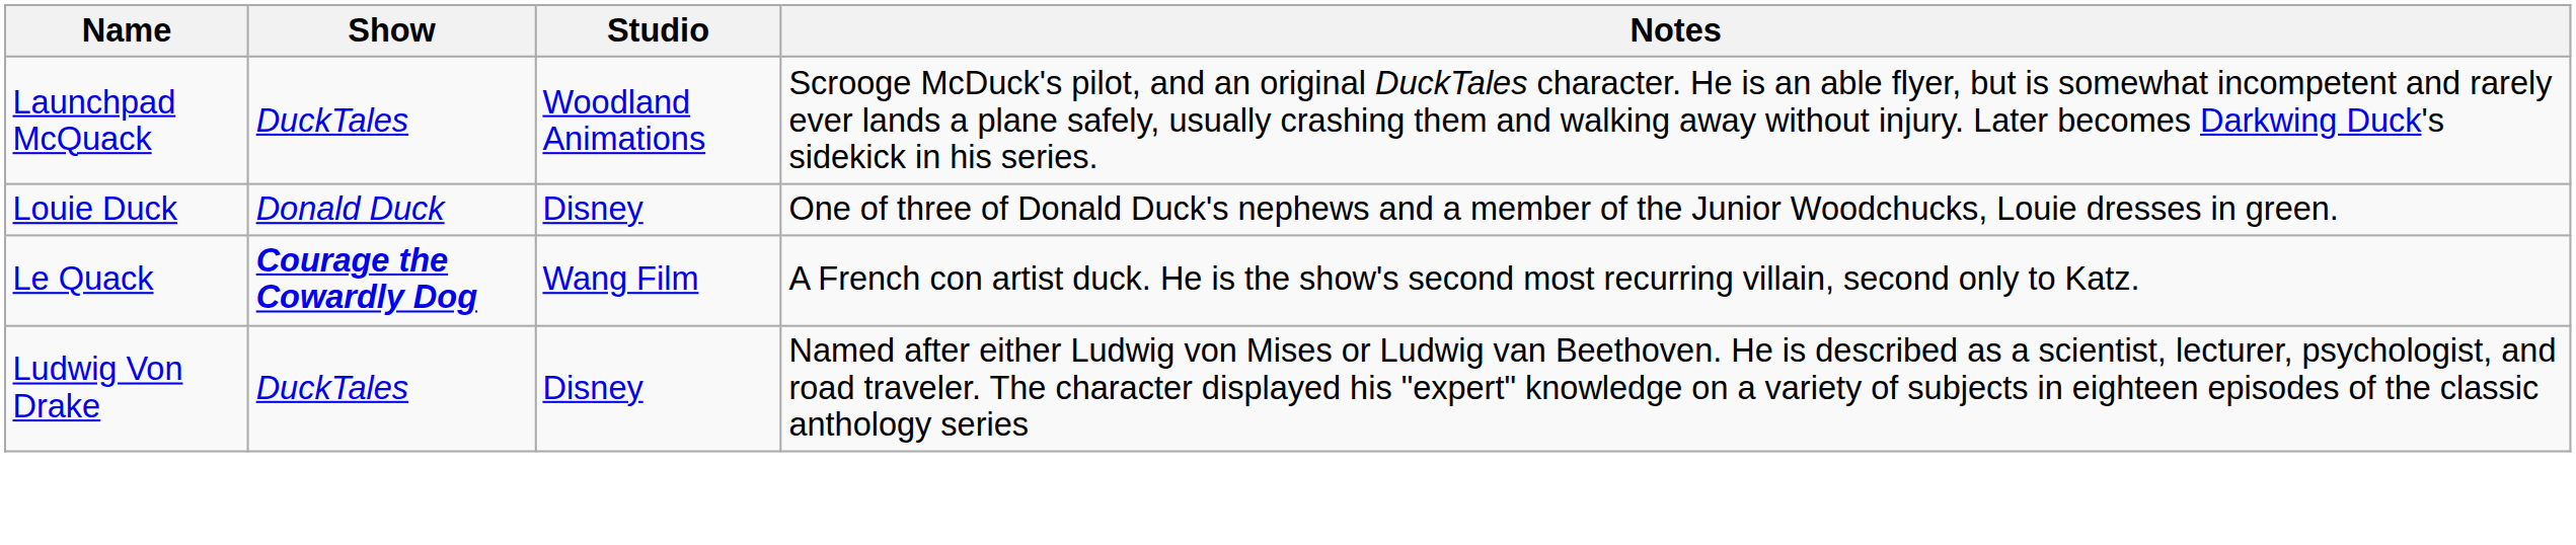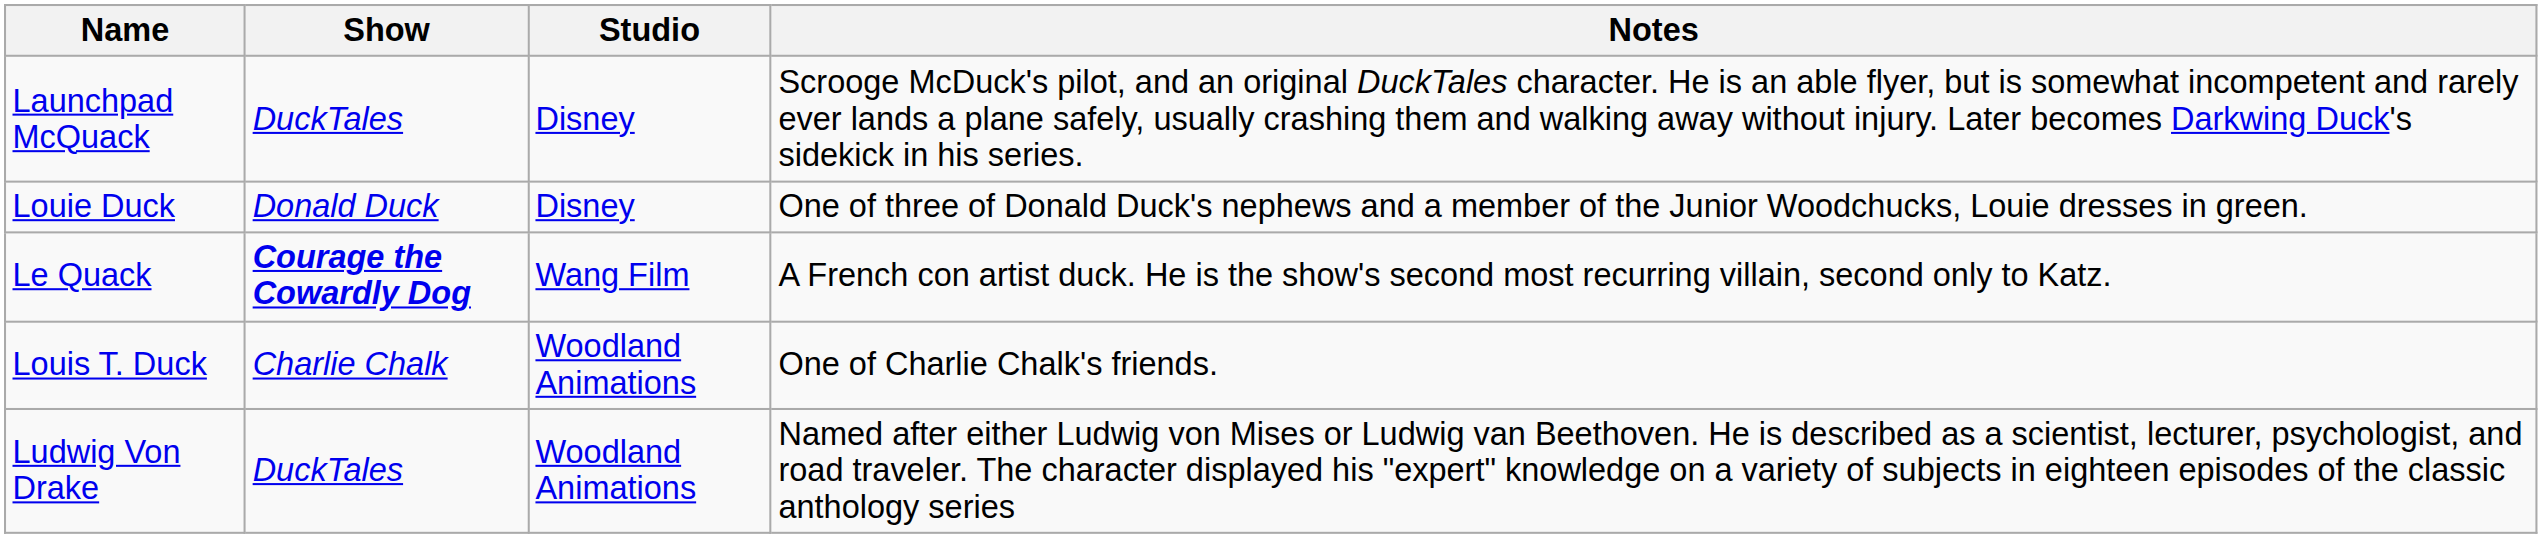Launchpad McQuack | Studio: Woodland Animations -> Disney
+ row: Louis T. Duck | Charlie Chalk | Woodland Animations | One of Charlie Chalk's friends.
Ludwig Von Drake | Studio: Disney -> Woodland Animations
